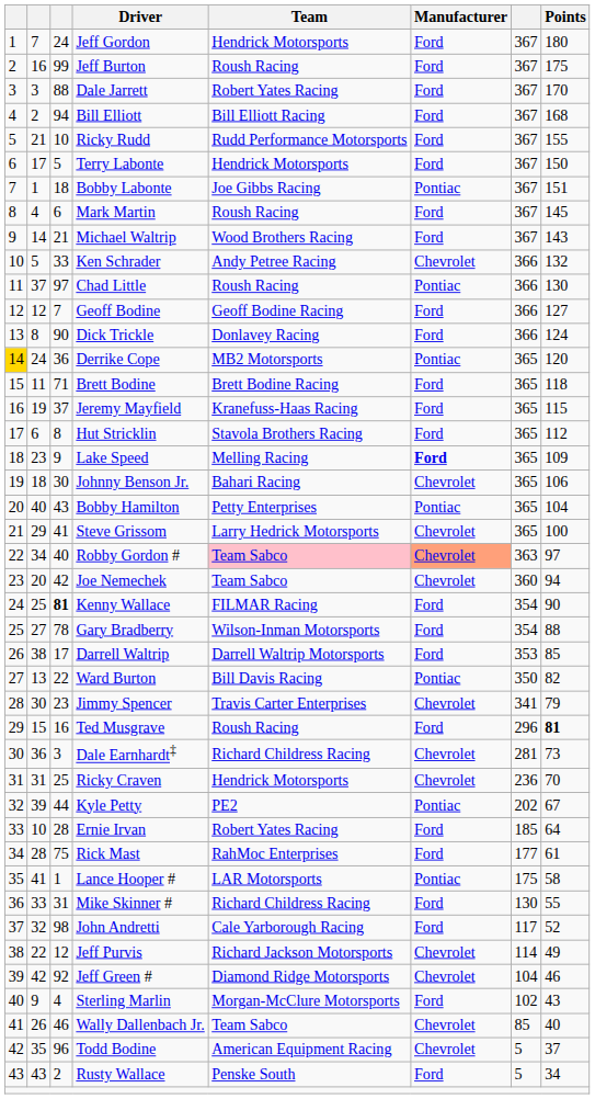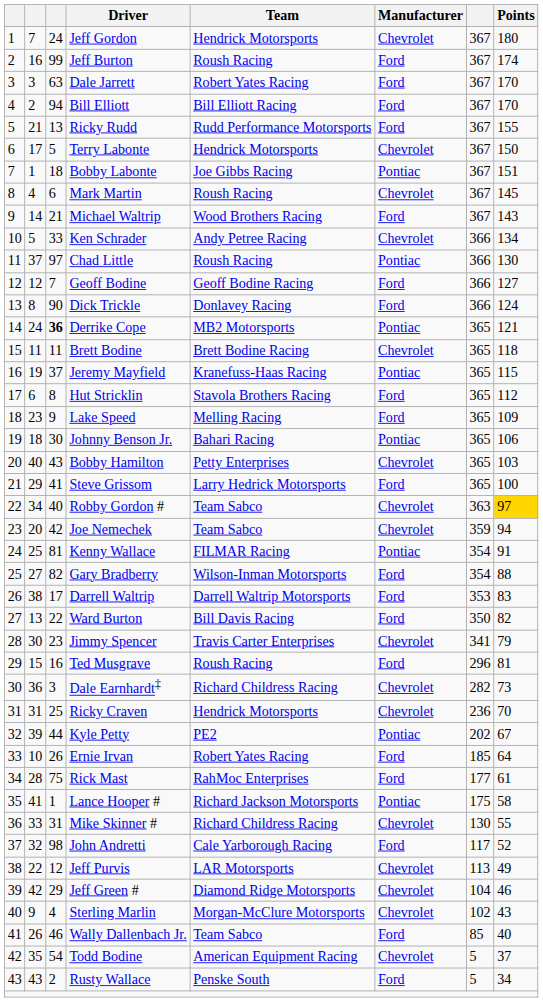Jeff Gordon | Manufacturer: Ford -> Chevrolet
Jeff Burton | Points: 175 -> 174
Dale Jarrett | column 3: 88 -> 63
Bill Elliott | Points: 168 -> 170
Ricky Rudd | column 3: 10 -> 13
Terry Labonte | Manufacturer: Ford -> Chevrolet
Mark Martin | Manufacturer: Ford -> Chevrolet
Ken Schrader | Points: 132 -> 134
Derrike Cope | column 1: gold background -> no background
Derrike Cope | column 3: normal -> bold
Derrike Cope | Points: 120 -> 121
Brett Bodine | column 3: 71 -> 11
Brett Bodine | Manufacturer: Ford -> Chevrolet
Jeremy Mayfield | Manufacturer: Ford -> Pontiac
Lake Speed | Manufacturer: bold -> normal
Johnny Benson Jr. | Manufacturer: Chevrolet -> Pontiac
Bobby Hamilton | Manufacturer: Pontiac -> Chevrolet
Bobby Hamilton | Points: 104 -> 103
Steve Grissom | Manufacturer: Chevrolet -> Ford
Robby Gordon # | Team: pink background -> no background
Robby Gordon # | Manufacturer: lightsalmon background -> no background
Robby Gordon # | Points: no background -> gold background
Joe Nemechek | column 7: 360 -> 359
Kenny Wallace | column 3: bold -> normal
Kenny Wallace | Manufacturer: Ford -> Pontiac
Kenny Wallace | Points: 90 -> 91
Gary Bradberry | column 3: 78 -> 82
Darrell Waltrip | Points: 85 -> 83
Ward Burton | Manufacturer: Pontiac -> Ford
Ted Musgrave | Points: bold -> normal
Dale Earnhardt‡ | column 7: 281 -> 282
Ernie Irvan | column 3: 28 -> 26
Lance Hooper # | Team: LAR Motorsports -> Richard Jackson Motorsports
Mike Skinner # | Manufacturer: Ford -> Chevrolet
Jeff Purvis | Team: Richard Jackson Motorsports -> LAR Motorsports
Jeff Purvis | column 7: 114 -> 113
Jeff Green # | column 3: 92 -> 29
Sterling Marlin | Manufacturer: Ford -> Chevrolet
Wally Dallenbach Jr. | Manufacturer: Chevrolet -> Ford
Todd Bodine | column 3: 96 -> 54
